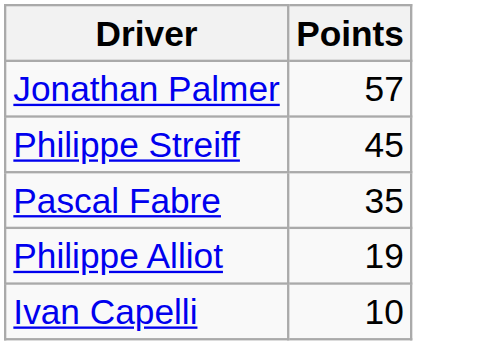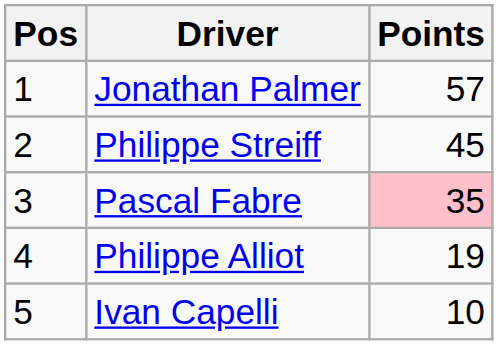+ column: Pos | 1 | 2 | 3 | 4 | 5
Pascal Fabre | Points: no background -> pink background
